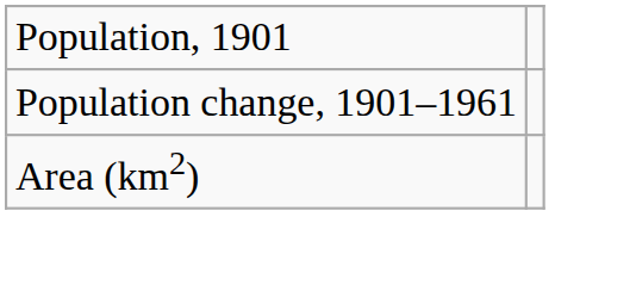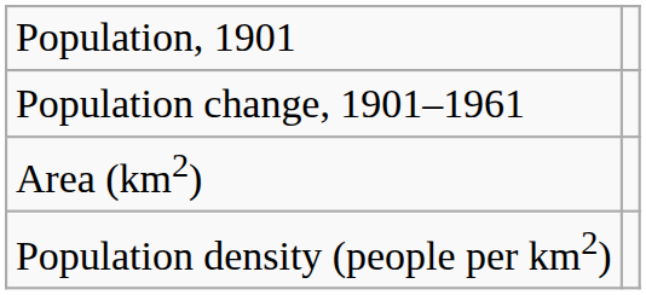+ row: Population density (people per km2)
